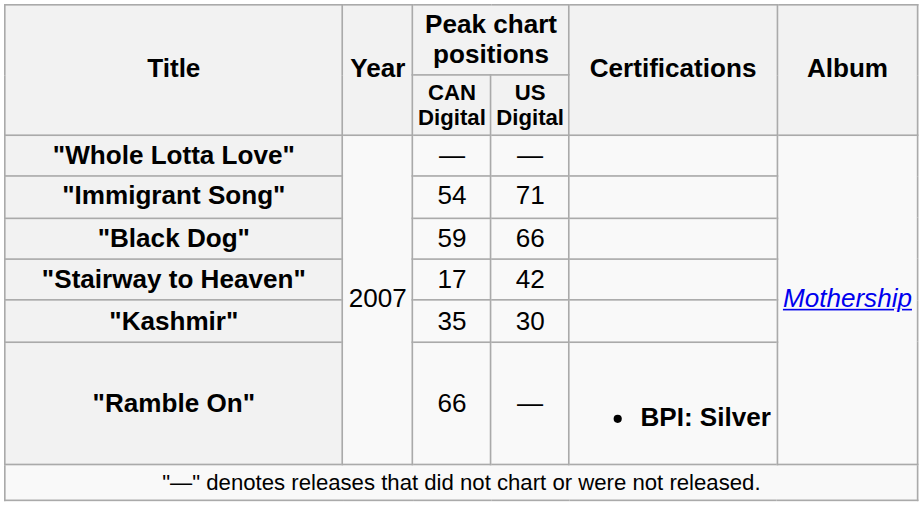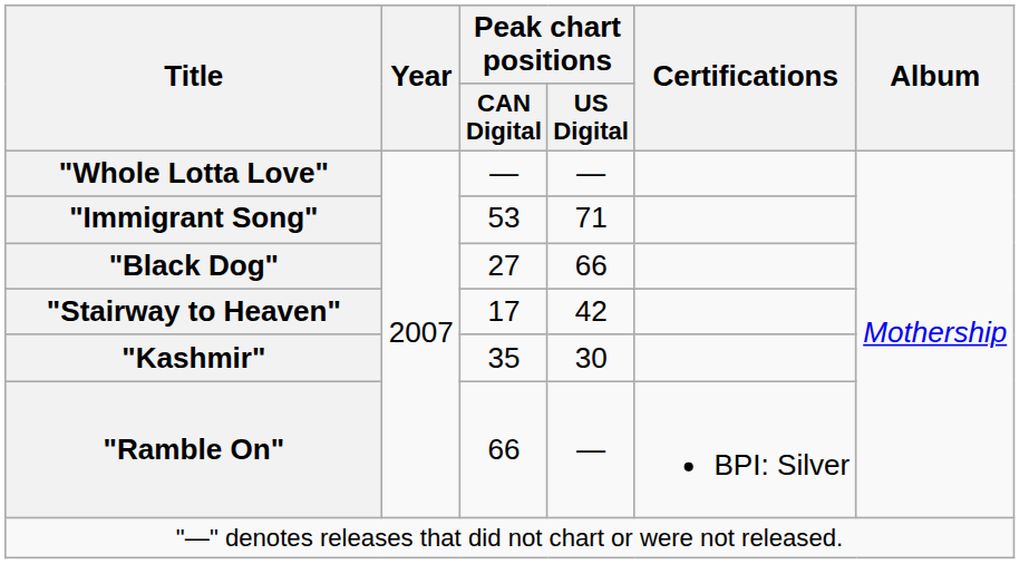"Immigrant Song" | Peak chart positions / CAN Digital: 54 -> 53
"Black Dog" | Peak chart positions / CAN Digital: 59 -> 27
"Ramble On" | Certifications: bold -> normal
